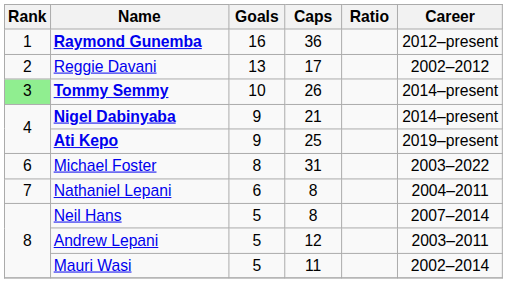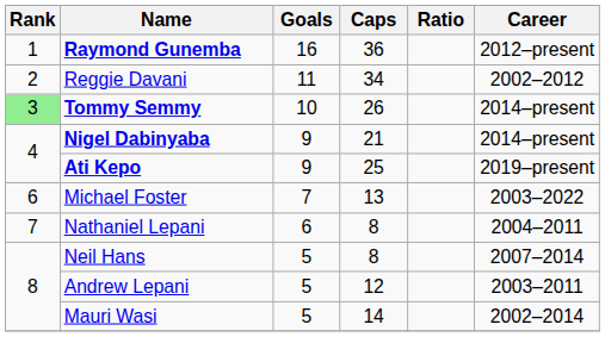Reggie Davani | Goals: 13 -> 11
Reggie Davani | Caps: 17 -> 34
Michael Foster | Goals: 8 -> 7
Michael Foster | Caps: 31 -> 13
Mauri Wasi | Caps: 11 -> 14
